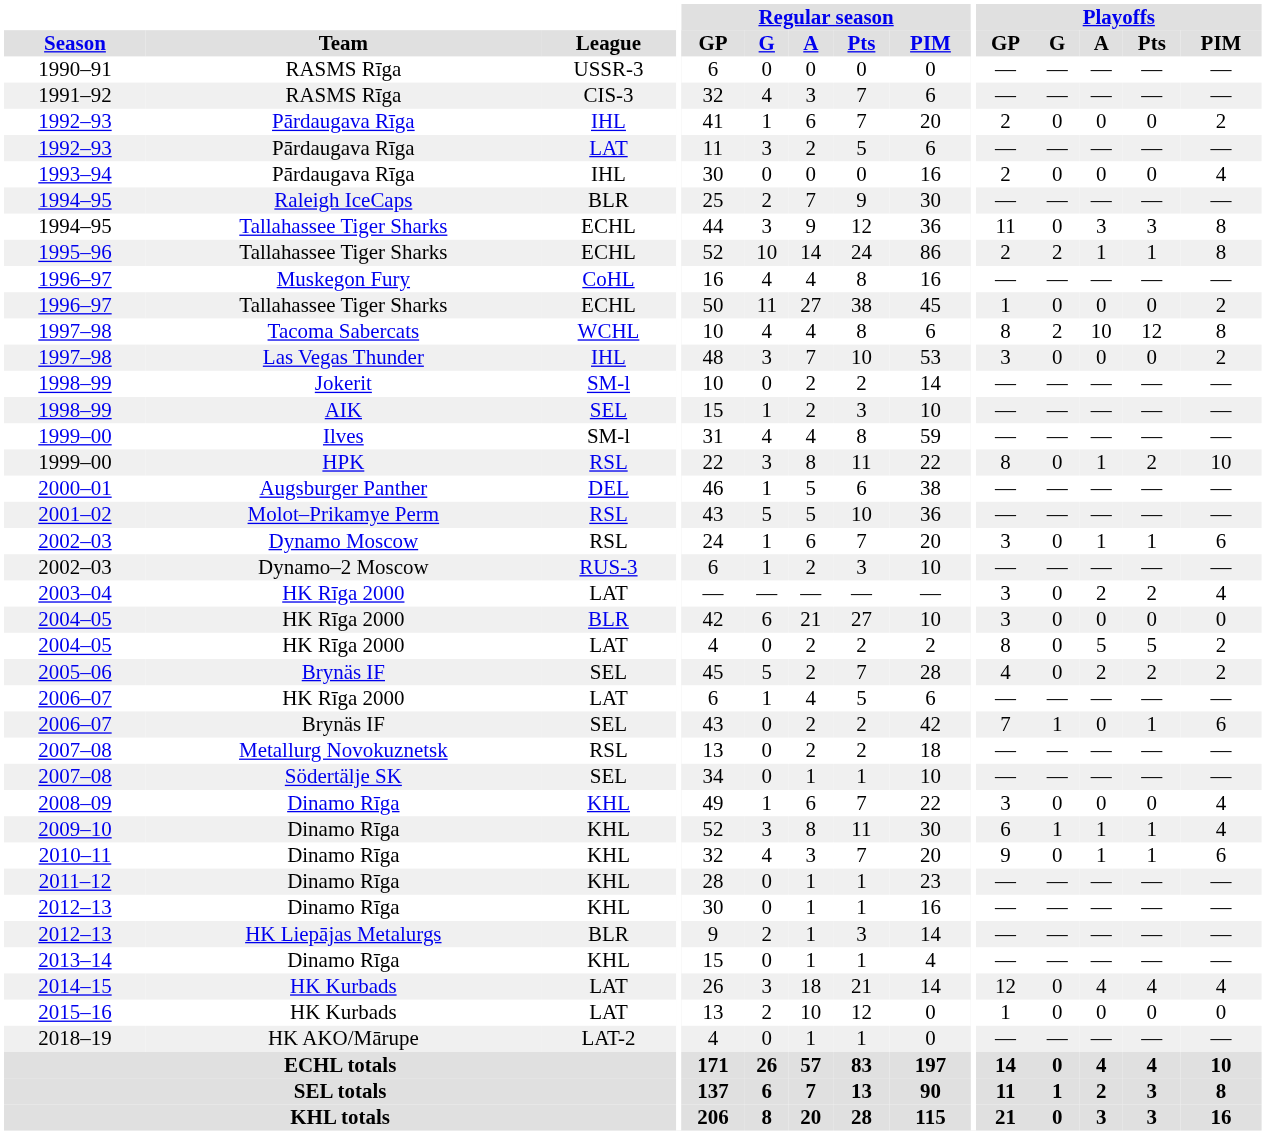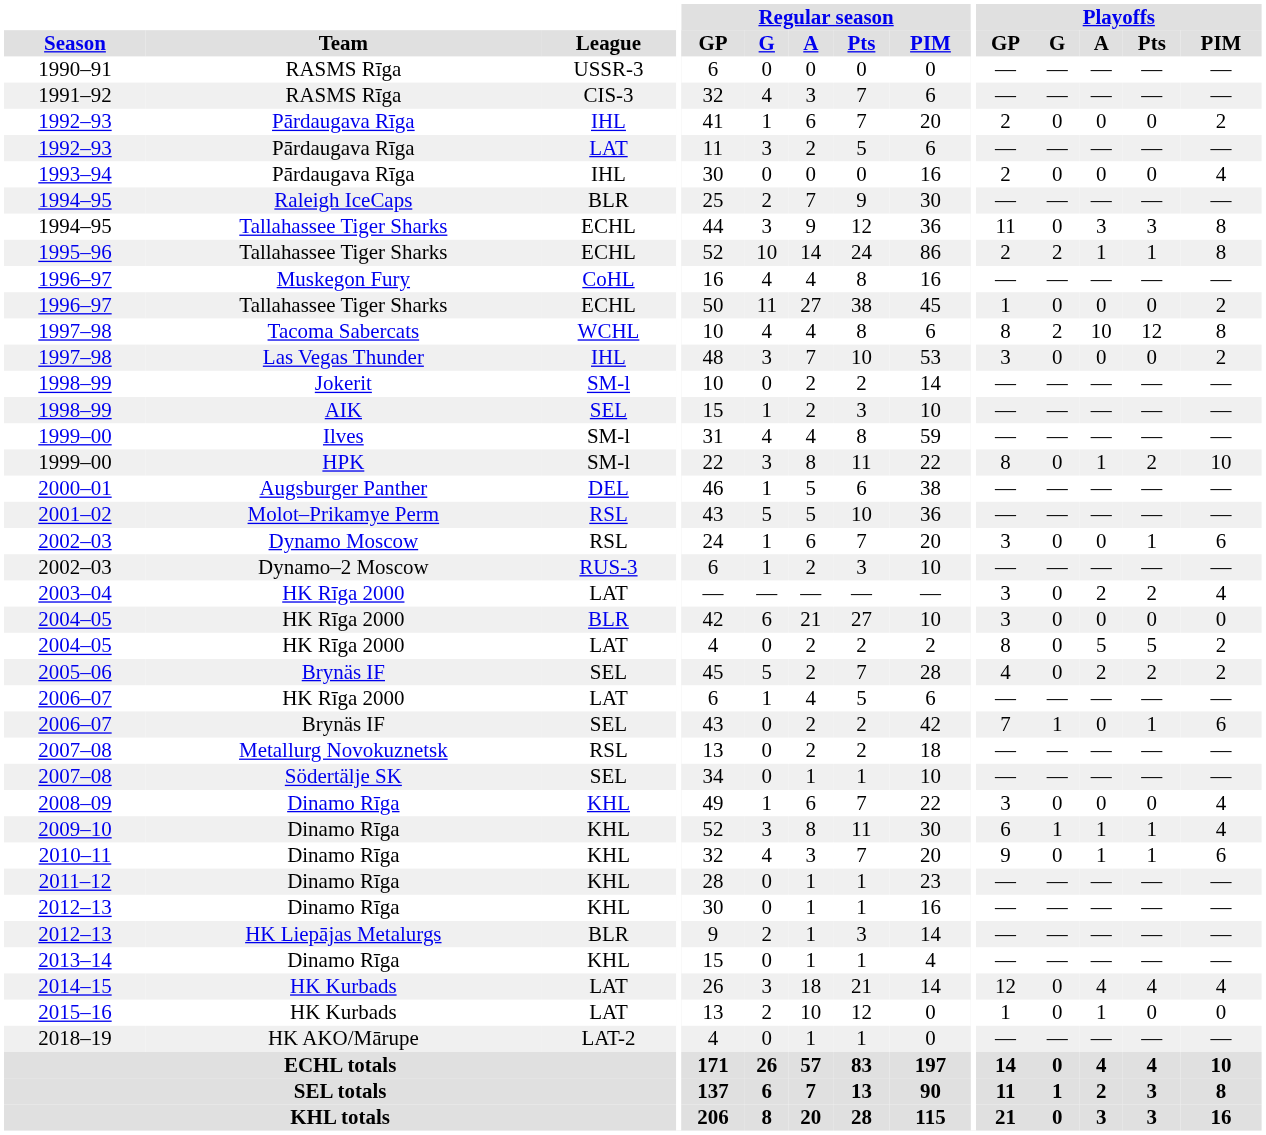1999–00 / HPK | League: RSL -> SM-l
2002–03 / Dynamo Moscow | Playoffs / A: 1 -> 0
2015–16 | Playoffs / A: 0 -> 1
